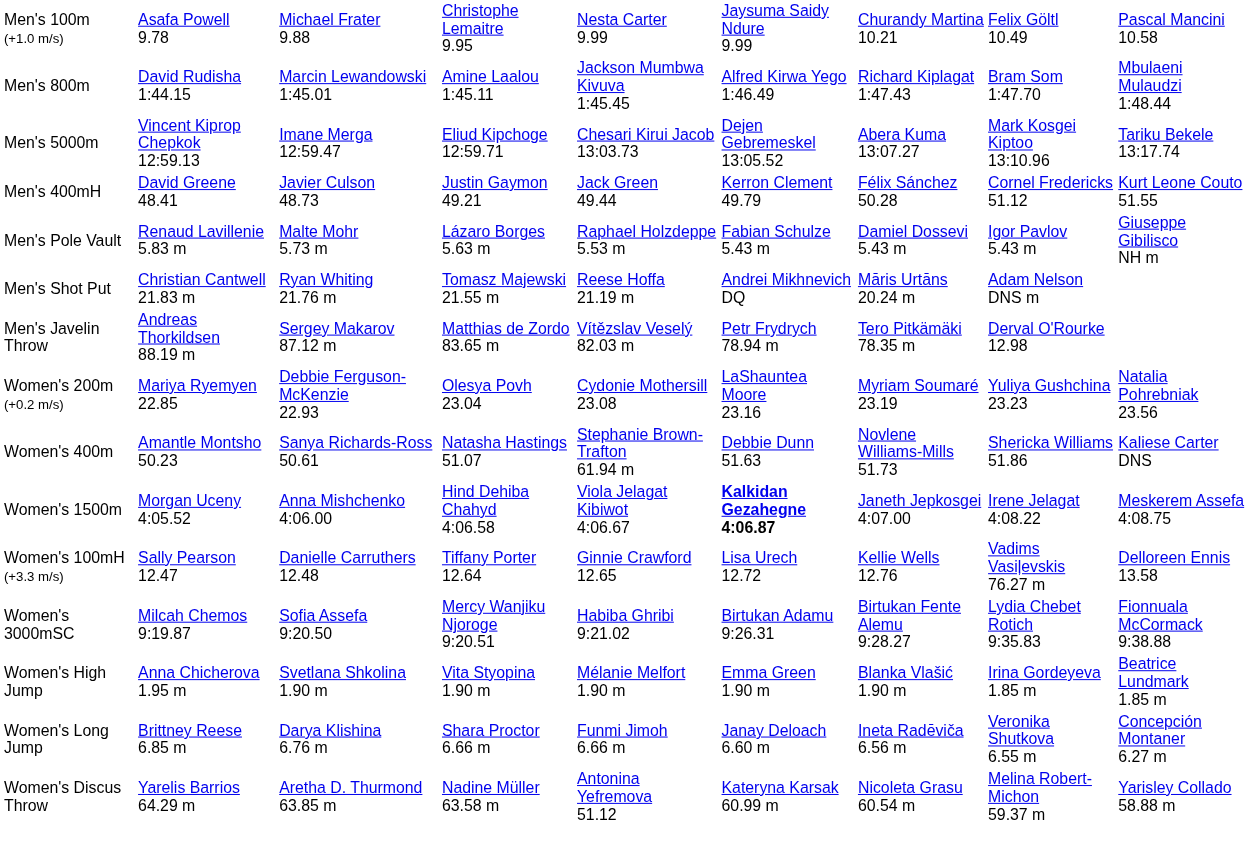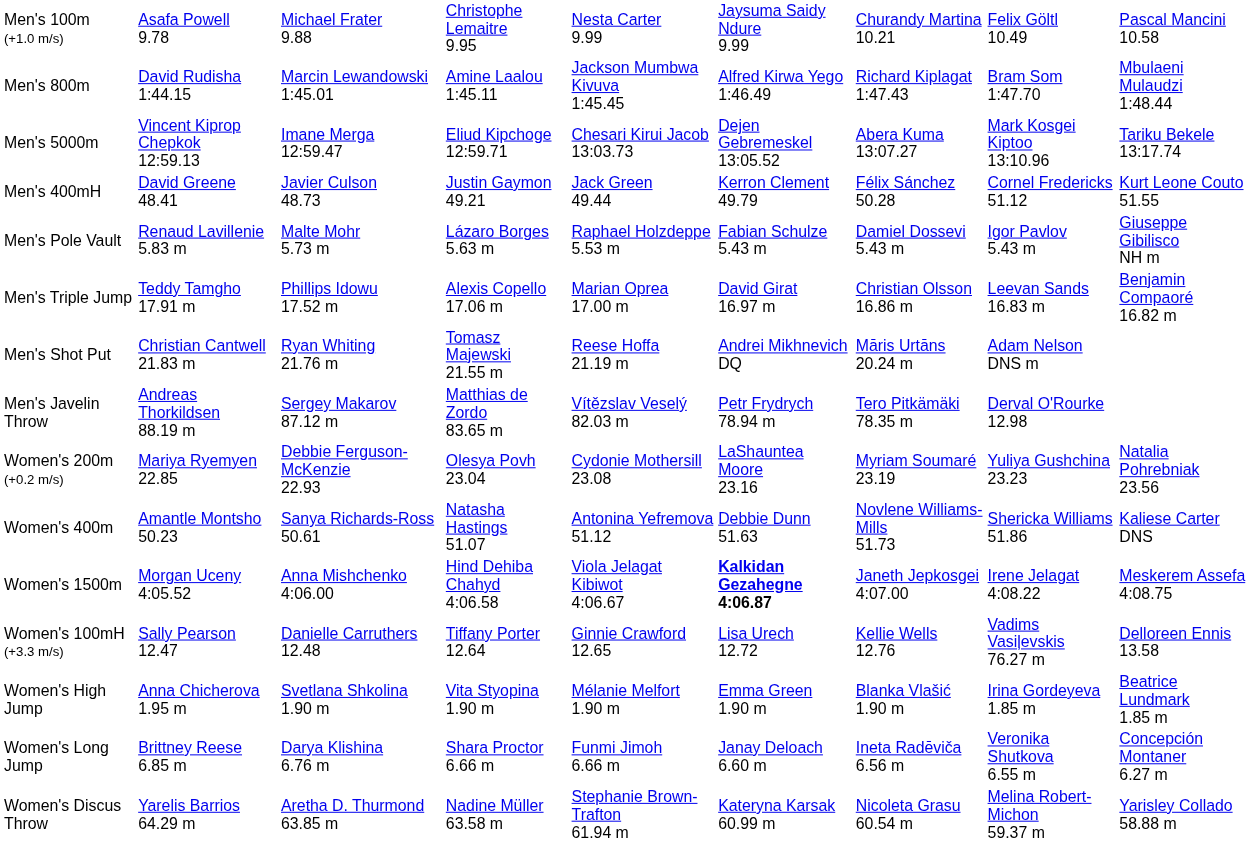+ row: Men's Triple Jump | Teddy Tamgho 17.91 m | Phillips Idowu 17.52 m | Alexis Copello 17.06 m | Marian Oprea 17.00 m | David Girat 16.97 m | Christian Olsson 16.86 m | Leevan Sands 16.83 m | Benjamin Compaoré 16.82 m
Women's 400m | column 5: Stephanie Brown-Trafton 61.94 m -> Antonina Yefremova 51.12
- row: Women's 3000mSC | Milcah Chemos 9:19.87 | Sofia Assefa 9:20.50 | Mercy Wanjiku Njoroge 9:20.51 | Habiba Ghribi 9:21.02 | Birtukan Adamu 9:26.31 | Birtukan Fente Alemu 9:28.27 | Lydia Chebet Rotich 9:35.83 | Fionnuala McCormack 9:38.88
Women's Discus Throw | column 5: Antonina Yefremova 51.12 -> Stephanie Brown-Trafton 61.94 m
